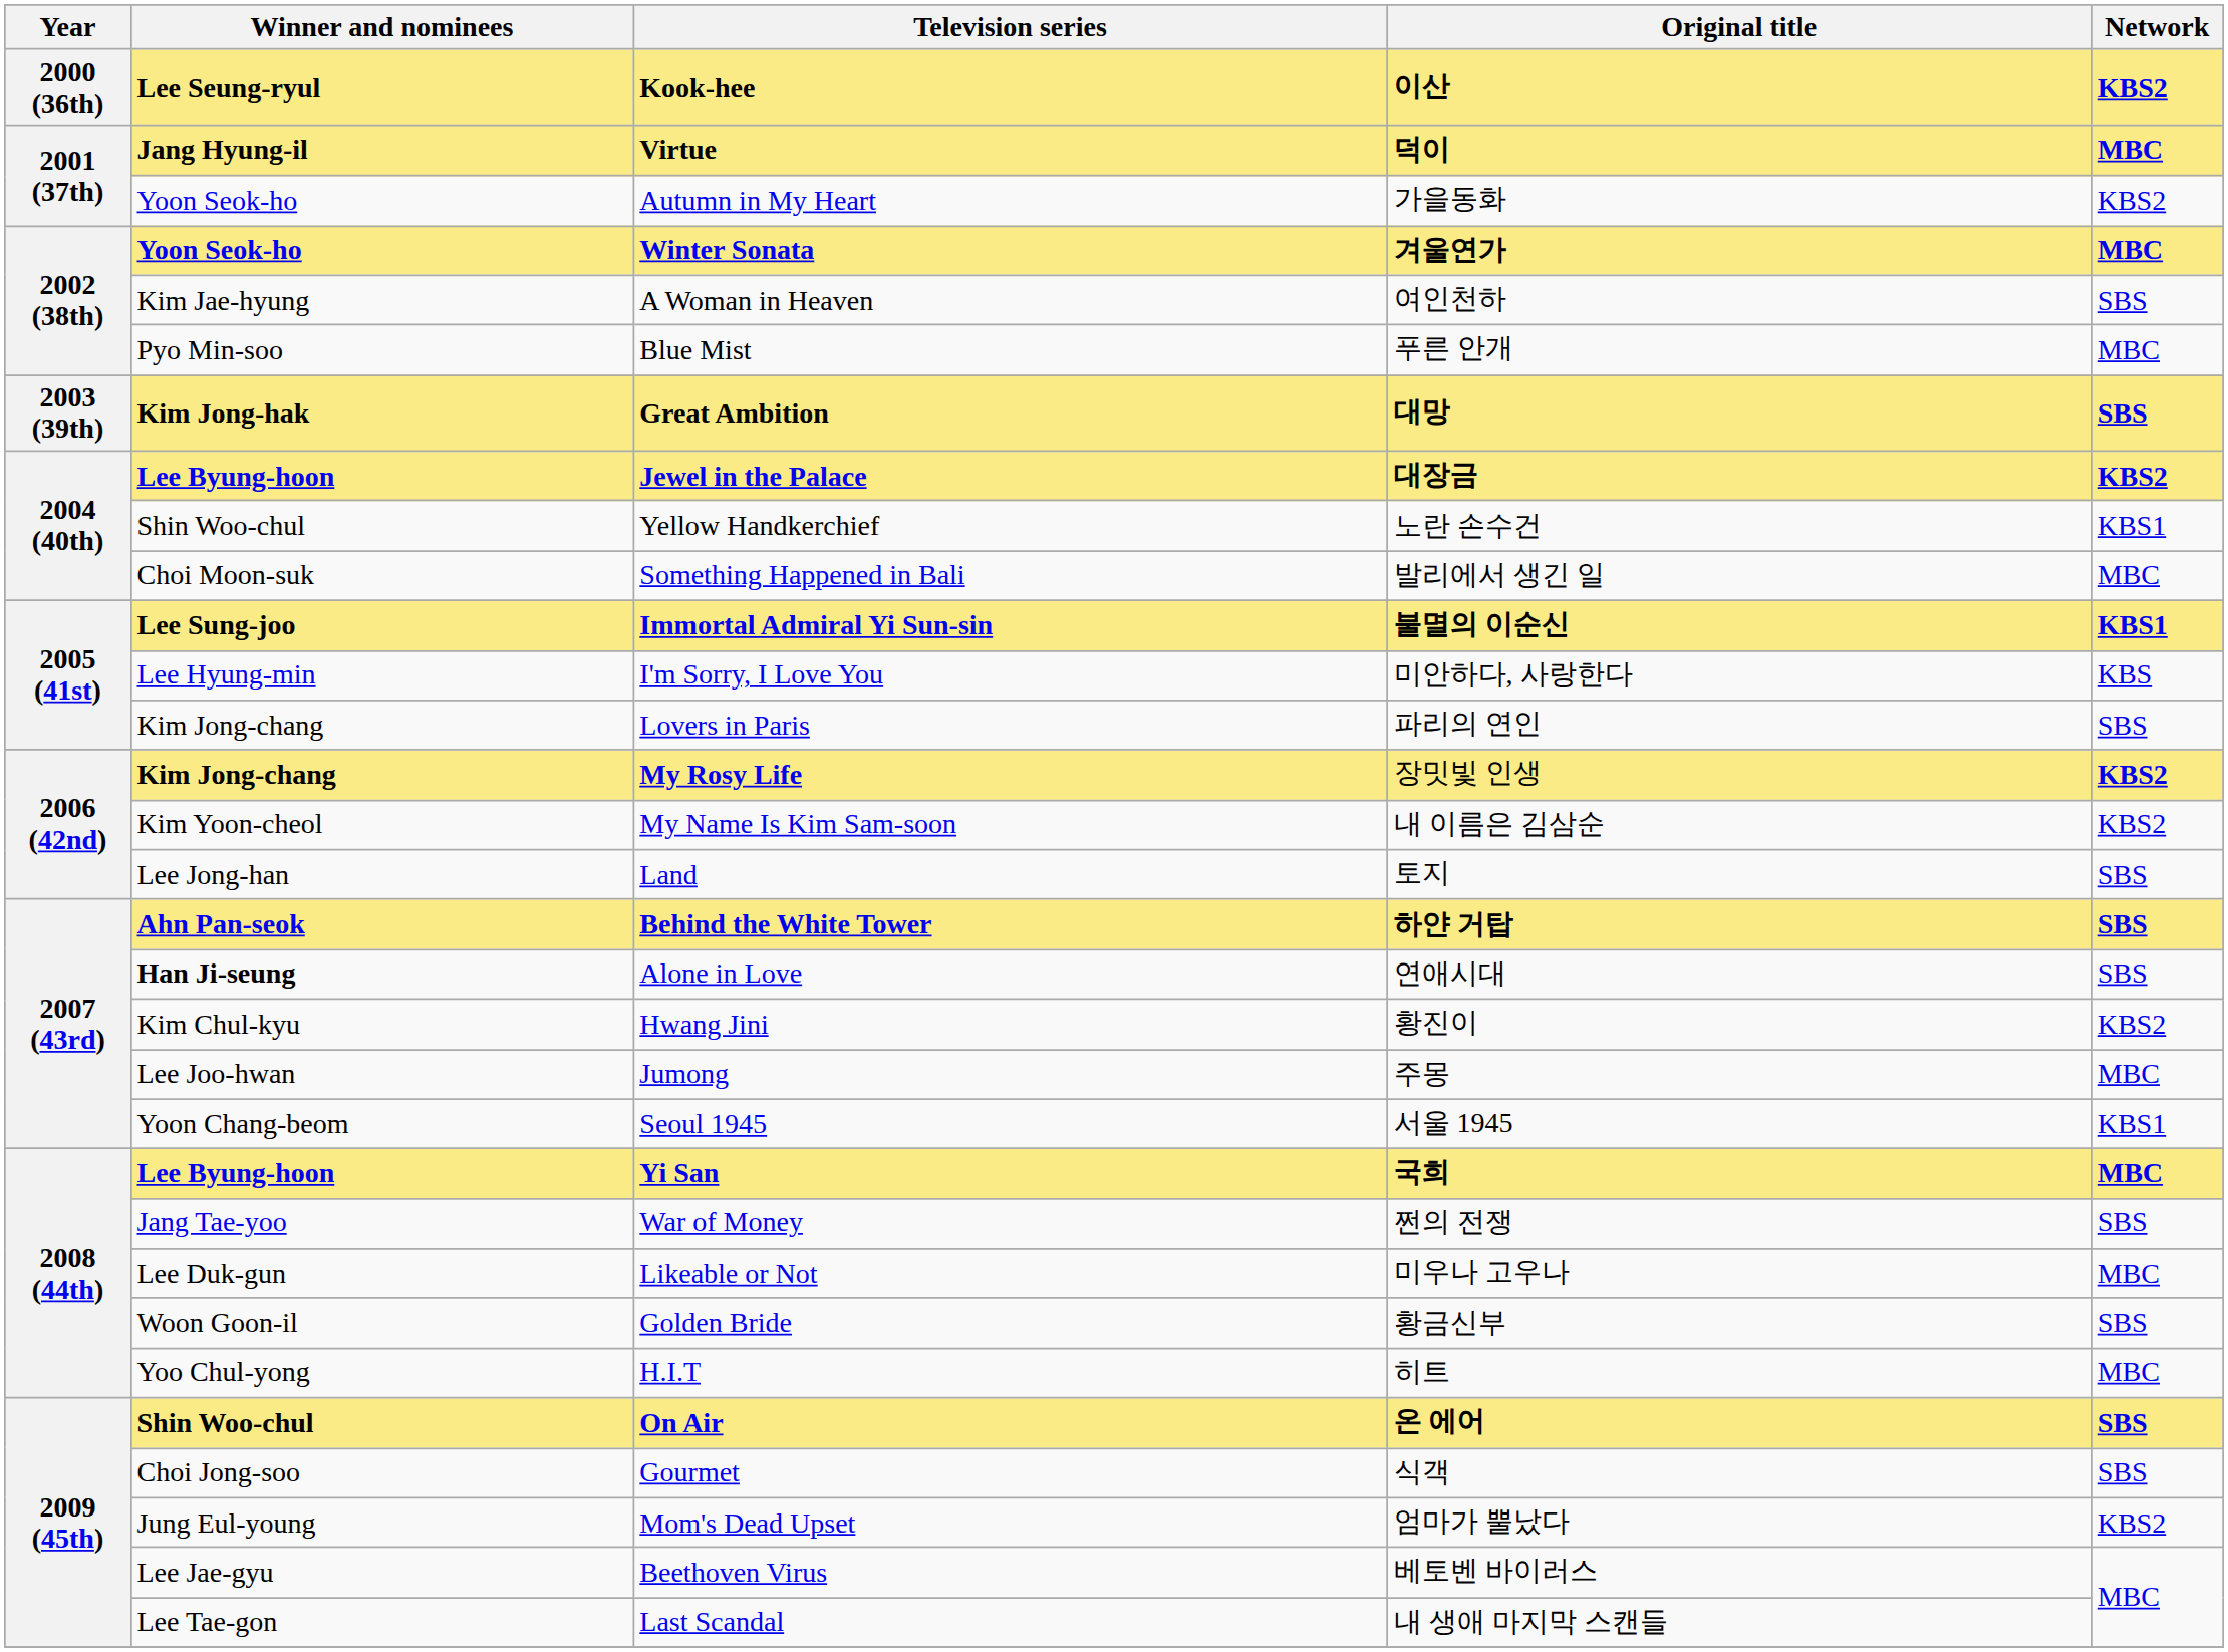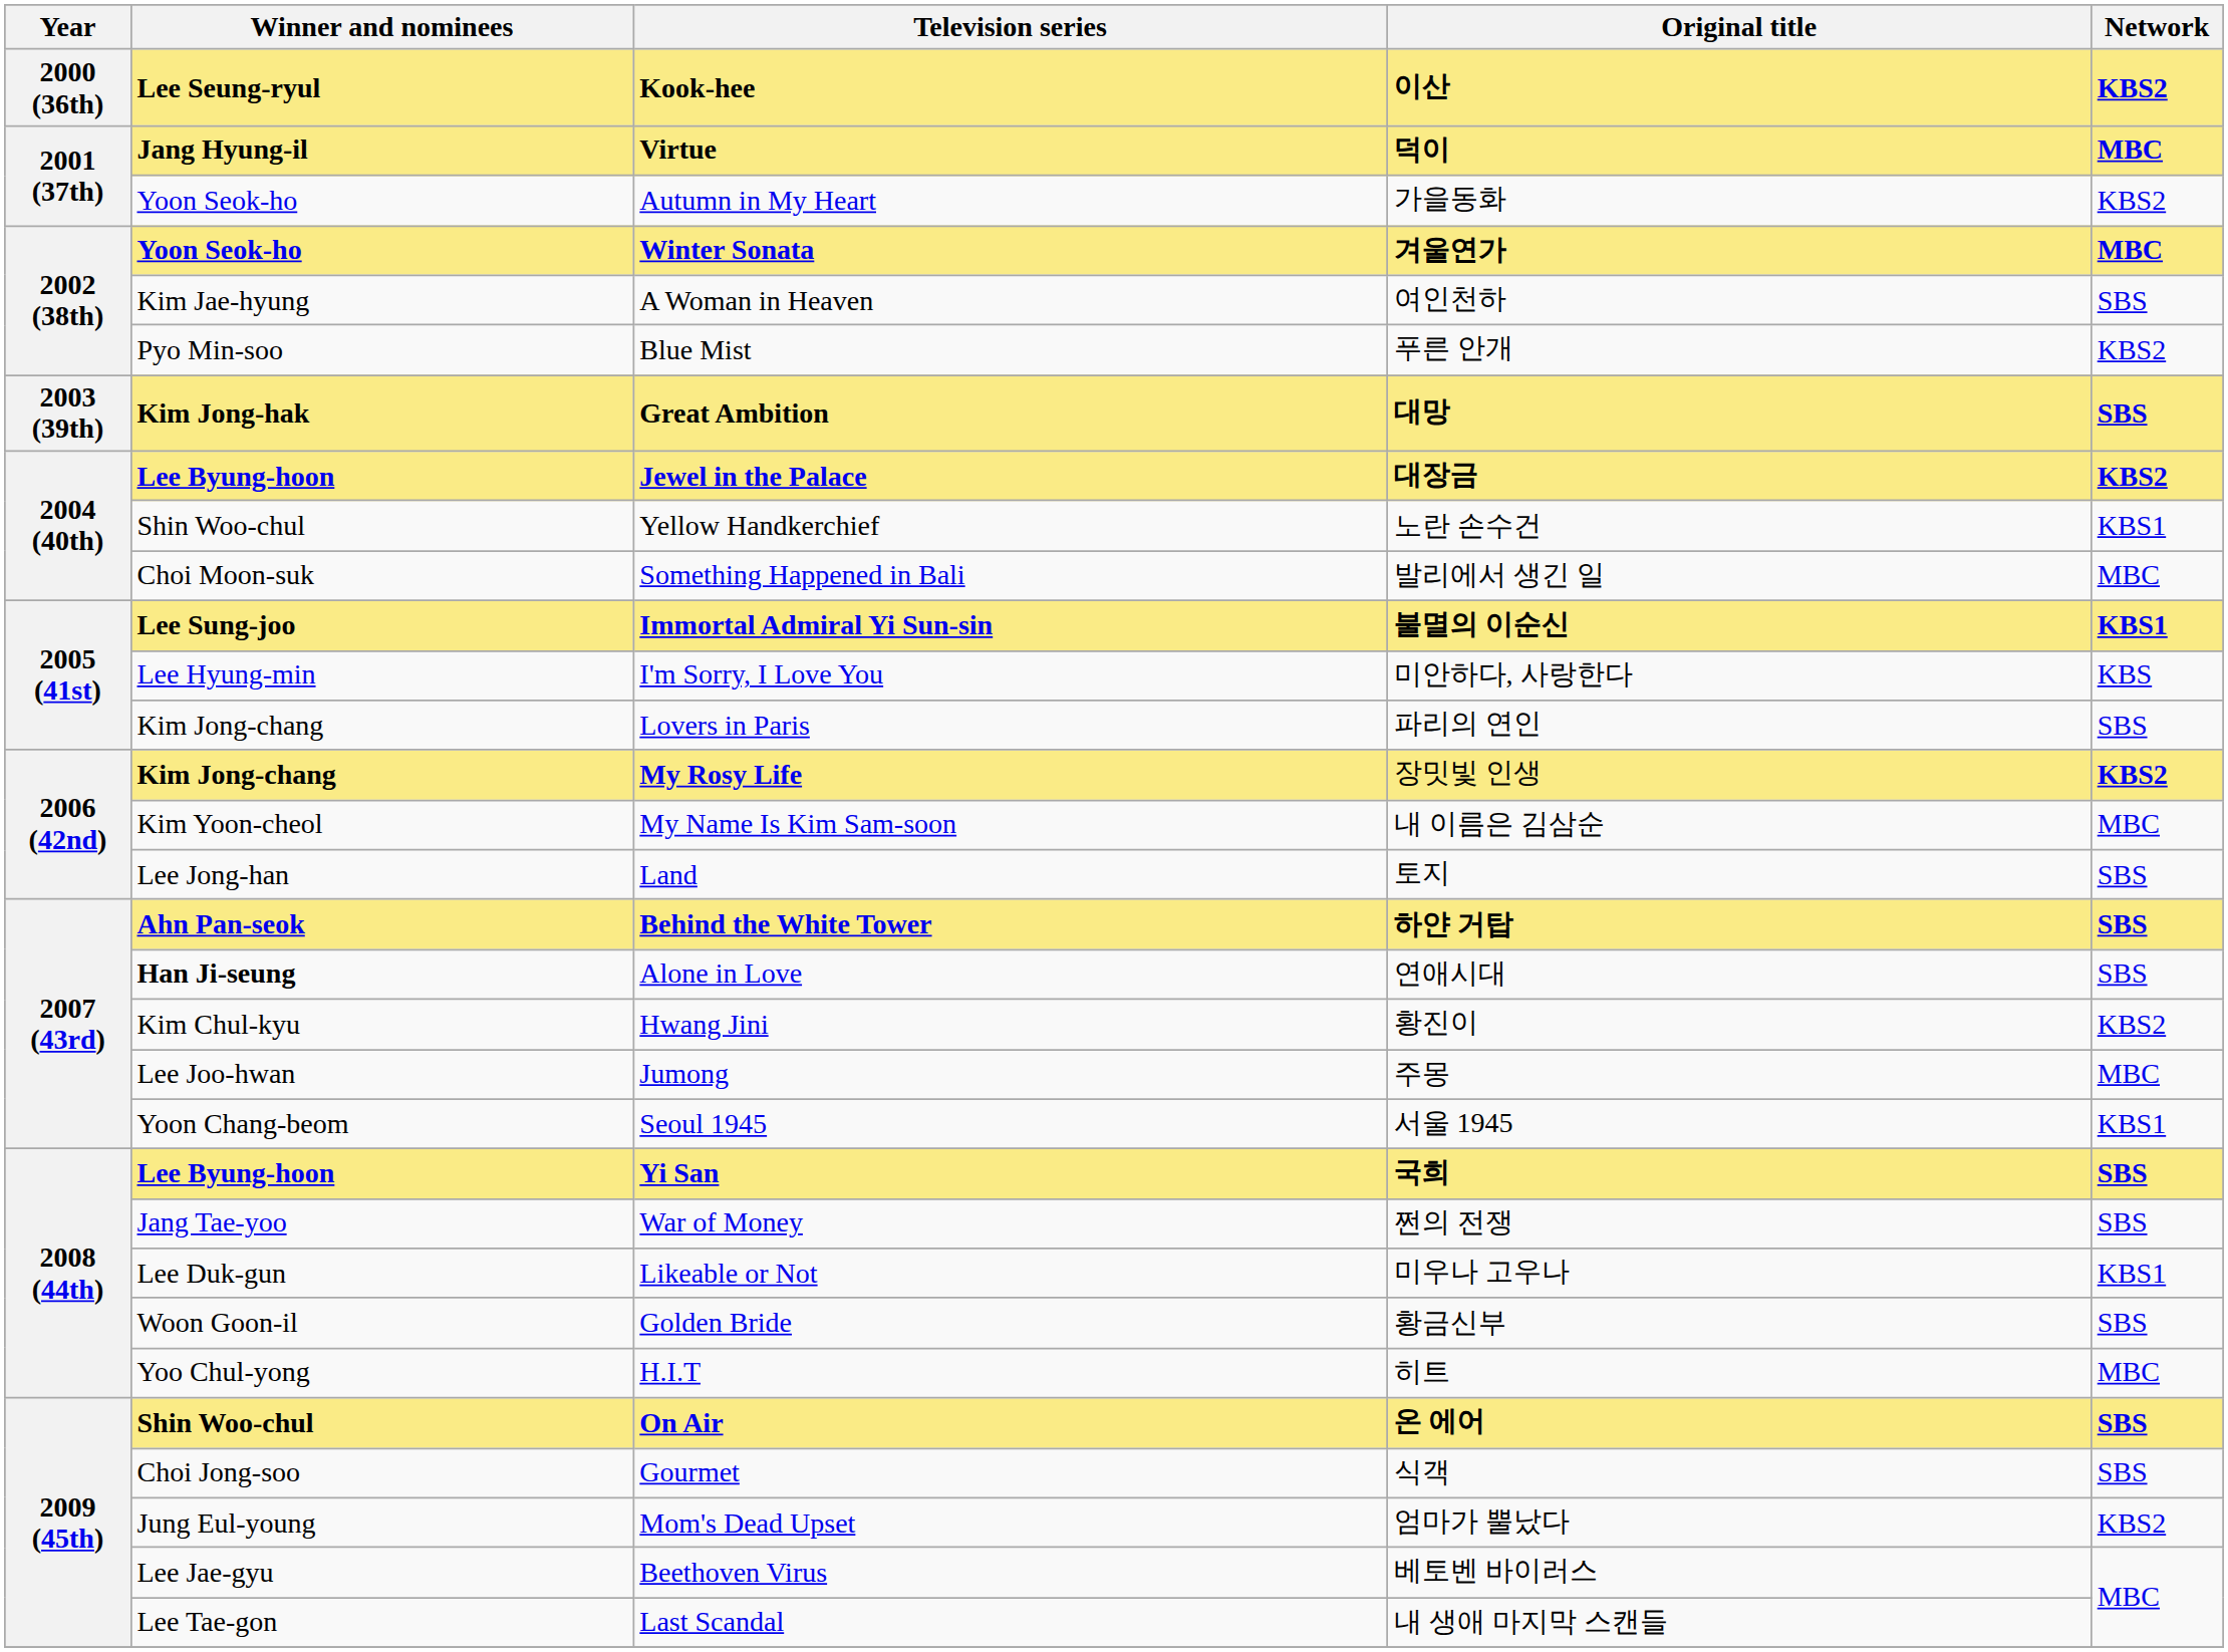Blue Mist | Network: MBC -> KBS2
My Name Is Kim Sam-soon | Network: KBS2 -> MBC
Yi San | Network: MBC -> SBS
Likeable or Not | Network: MBC -> KBS1
